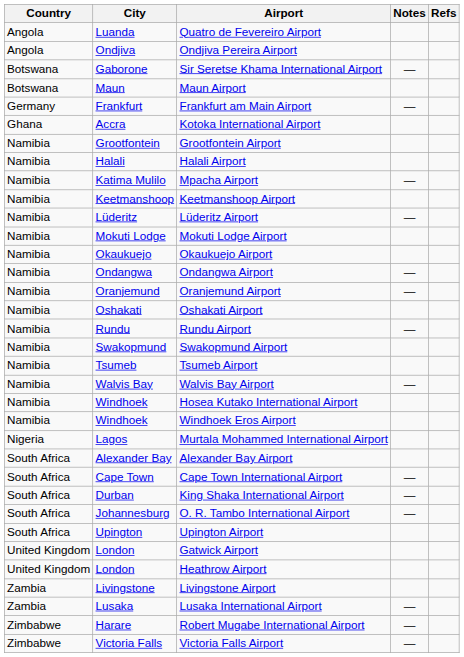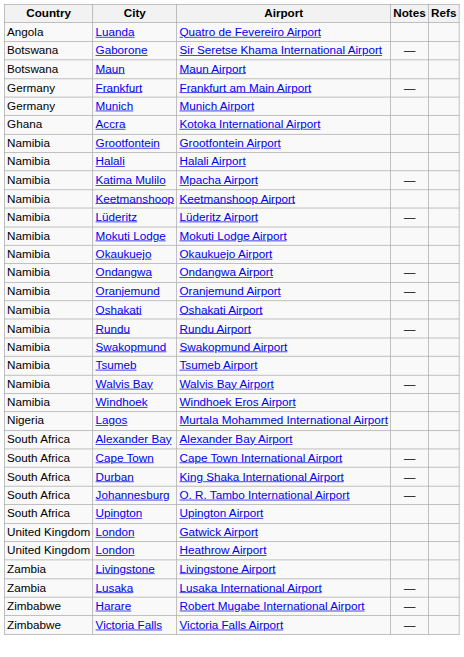- row: Angola | Ondjiva | Ondjiva Pereira Airport
+ row: Germany | Munich | Munich Airport
- row: Namibia | Windhoek | Hosea Kutako International Airport
